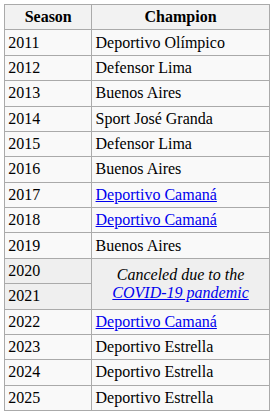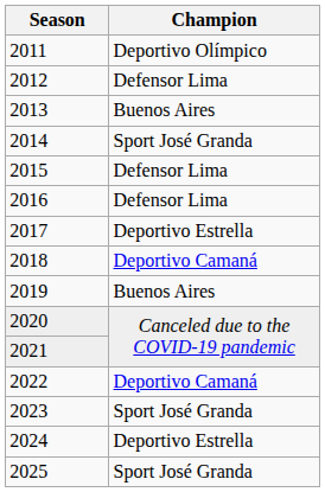2016 | Champion: Buenos Aires -> Defensor Lima
2017 | Champion: Deportivo Camaná -> Deportivo Estrella
2023 | Champion: Deportivo Estrella -> Sport José Granda
2025 | Champion: Deportivo Estrella -> Sport José Granda
